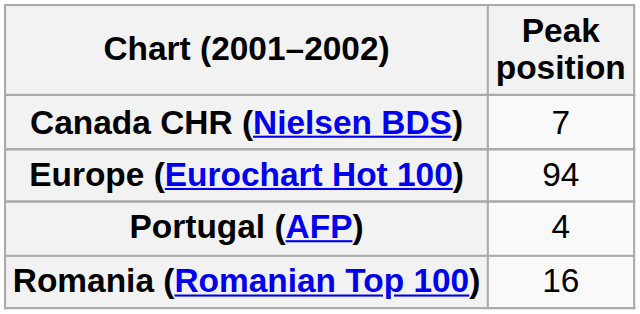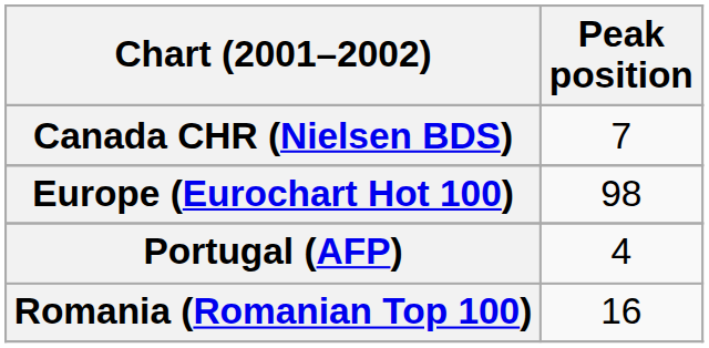Europe (Eurochart Hot 100) | Peak position: 94 -> 98
